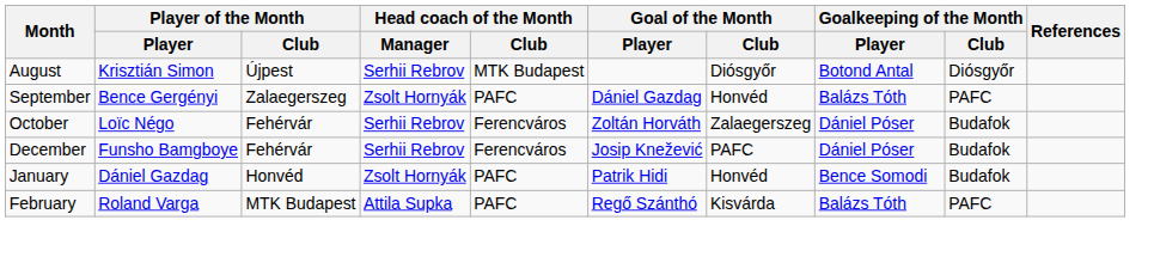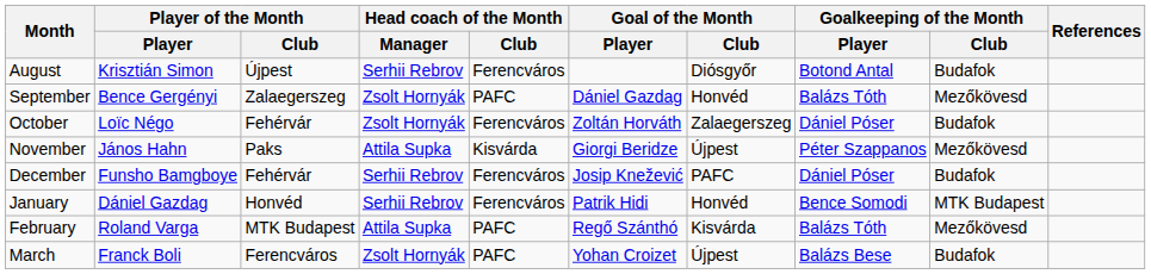August | Head coach of the Month / Club: MTK Budapest -> Ferencváros
August | Goalkeeping of the Month / Club: Diósgyőr -> Budafok
September | Goalkeeping of the Month / Club: PAFC -> Mezőkövesd
October | Head coach of the Month / Manager: Serhii Rebrov -> Zsolt Hornyák
+ row: November | János Hahn | Paks | Attila Supka | Kisvárda | Giorgi Beridze | Újpest | Péter Szappanos | Mezőkövesd
January | Head coach of the Month / Manager: Zsolt Hornyák -> Serhii Rebrov
January | Head coach of the Month / Club: PAFC -> Ferencváros
January | Goalkeeping of the Month / Club: Budafok -> MTK Budapest
February | Goalkeeping of the Month / Club: PAFC -> Mezőkövesd
+ row: March | Franck Boli | Ferencváros | Zsolt Hornyák | PAFC | Yohan Croizet | Újpest | Balázs Bese | Budafok
